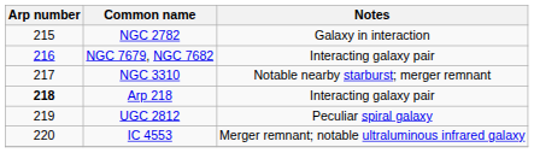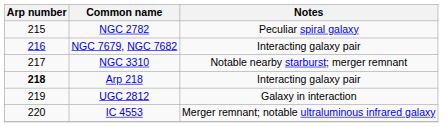NGC 2782 | Notes: Galaxy in interaction -> Peculiar spiral galaxy
UGC 2812 | Notes: Peculiar spiral galaxy -> Galaxy in interaction
